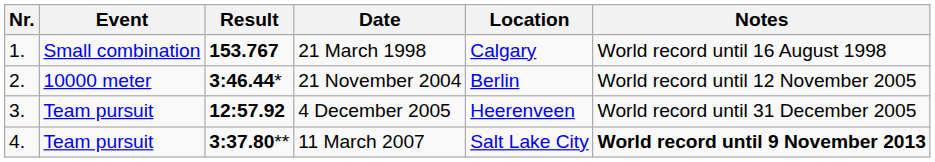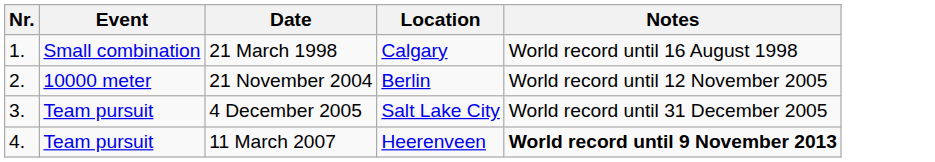- column: Result | 153.767 | 3:46.44* | 12:57.92 | 3:37.80**
4 December 2005 | Location: Heerenveen -> Salt Lake City
11 March 2007 | Location: Salt Lake City -> Heerenveen
